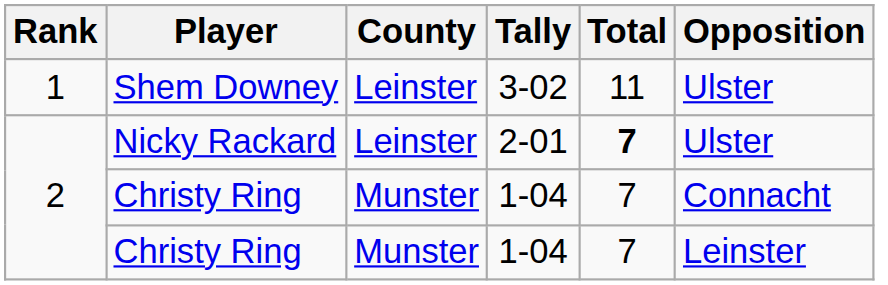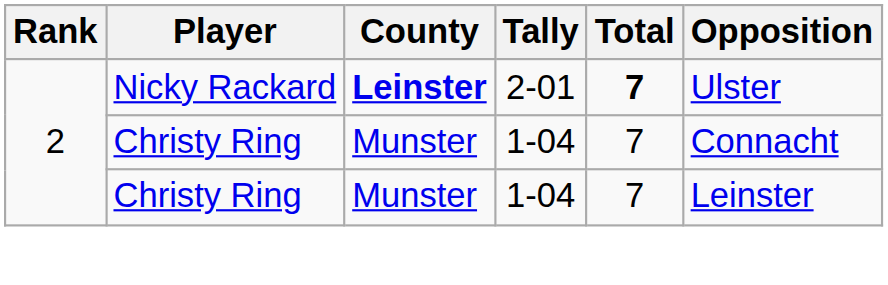- row: 1 | Shem Downey | Leinster | 3-02 | 11 | Ulster
Nicky Rackard | County: normal -> bold
